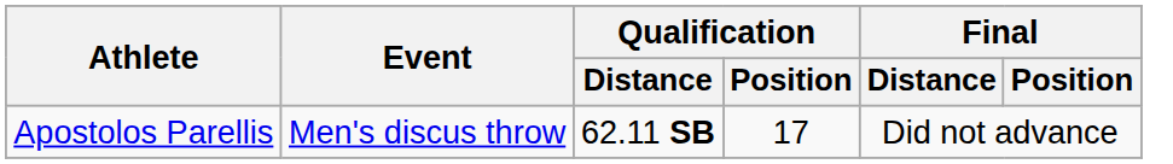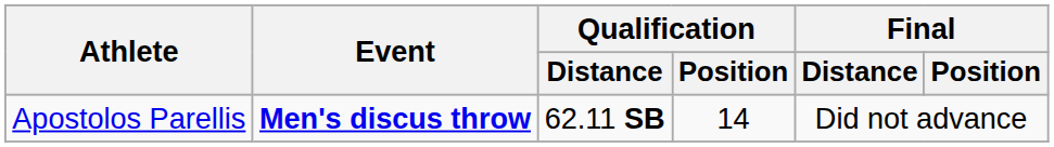Apostolos Parellis | Event: normal -> bold
Apostolos Parellis | Qualification / Position: 17 -> 14
